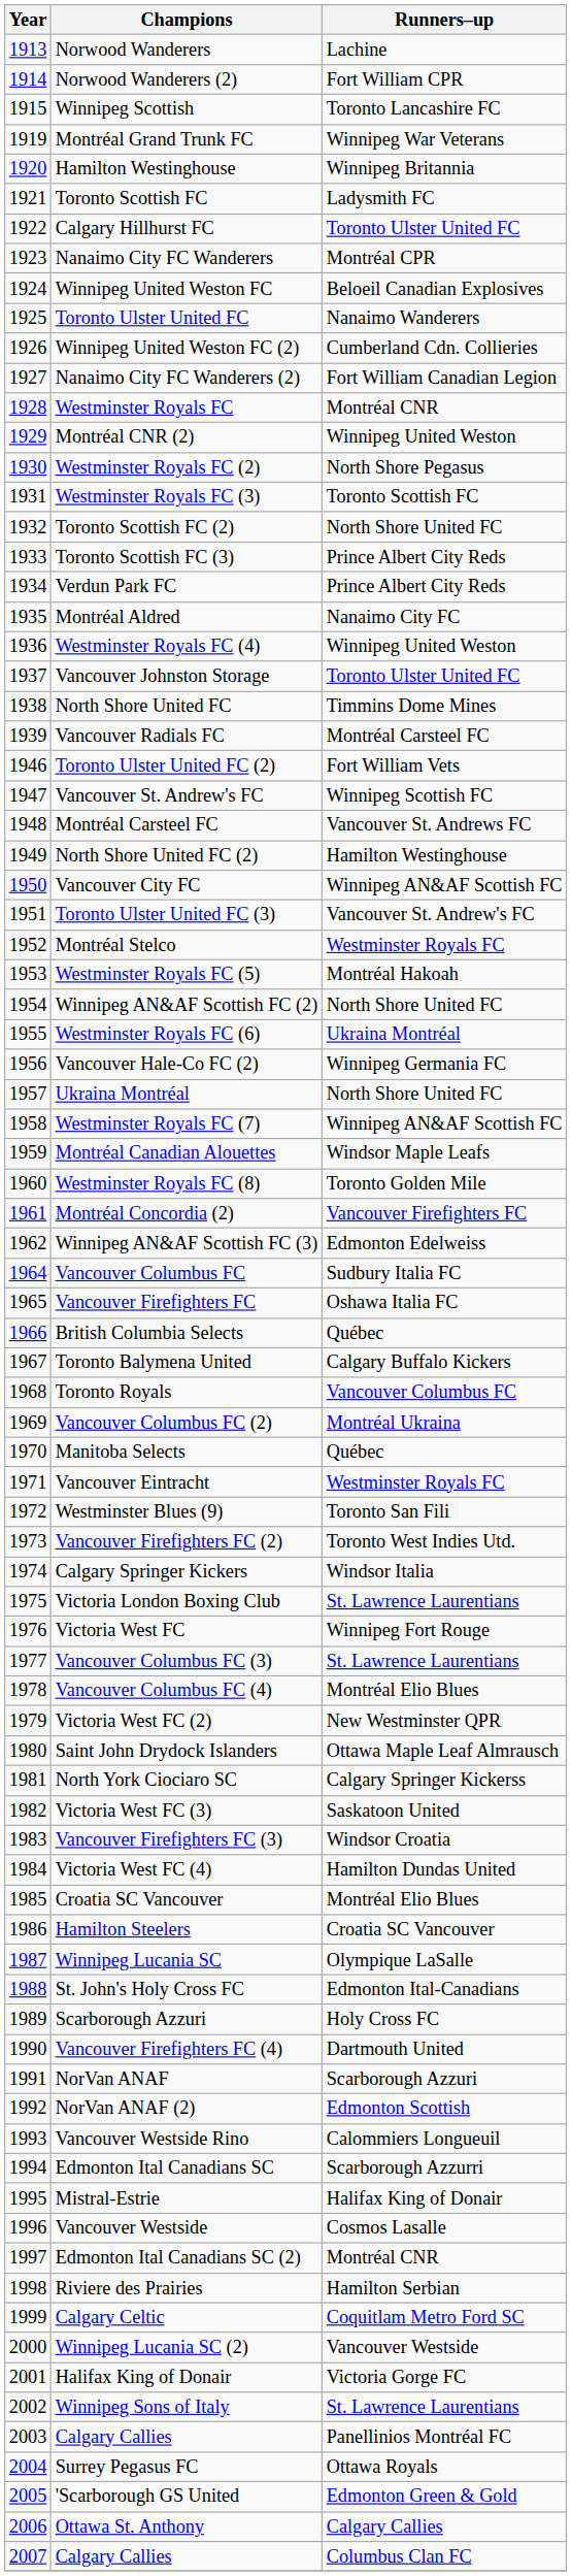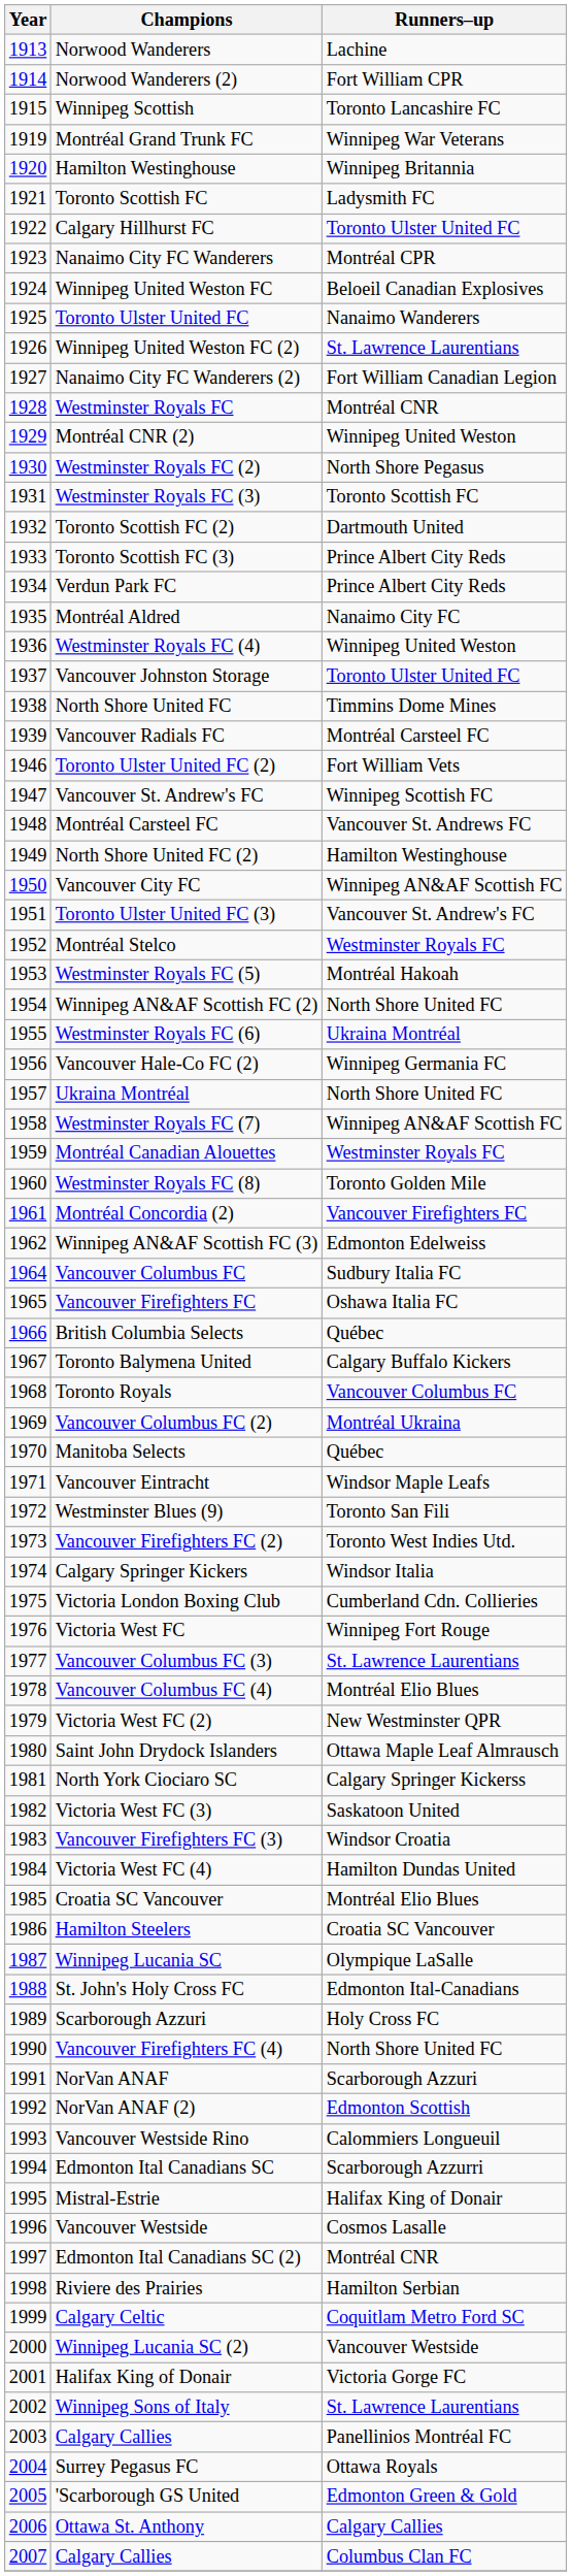Winnipeg United Weston FC (2) | Runners–up: Cumberland Cdn. Collieries -> St. Lawrence Laurentians
Toronto Scottish FC (2) | Runners–up: North Shore United FC -> Dartmouth United
Montréal Canadian Alouettes | Runners–up: Windsor Maple Leafs -> Westminster Royals FC
Vancouver Eintracht | Runners–up: Westminster Royals FC -> Windsor Maple Leafs
Victoria London Boxing Club | Runners–up: St. Lawrence Laurentians -> Cumberland Cdn. Collieries
Vancouver Firefighters FC (4) | Runners–up: Dartmouth United -> North Shore United FC
